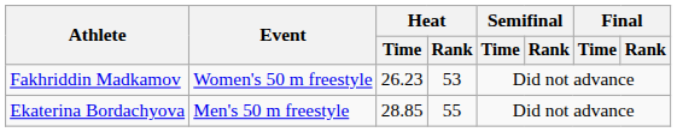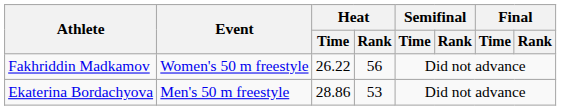Fakhriddin Madkamov | Heat / Time: 26.23 -> 26.22
Fakhriddin Madkamov | Heat / Rank: 53 -> 56
Ekaterina Bordachyova | Heat / Time: 28.85 -> 28.86
Ekaterina Bordachyova | Heat / Rank: 55 -> 53
